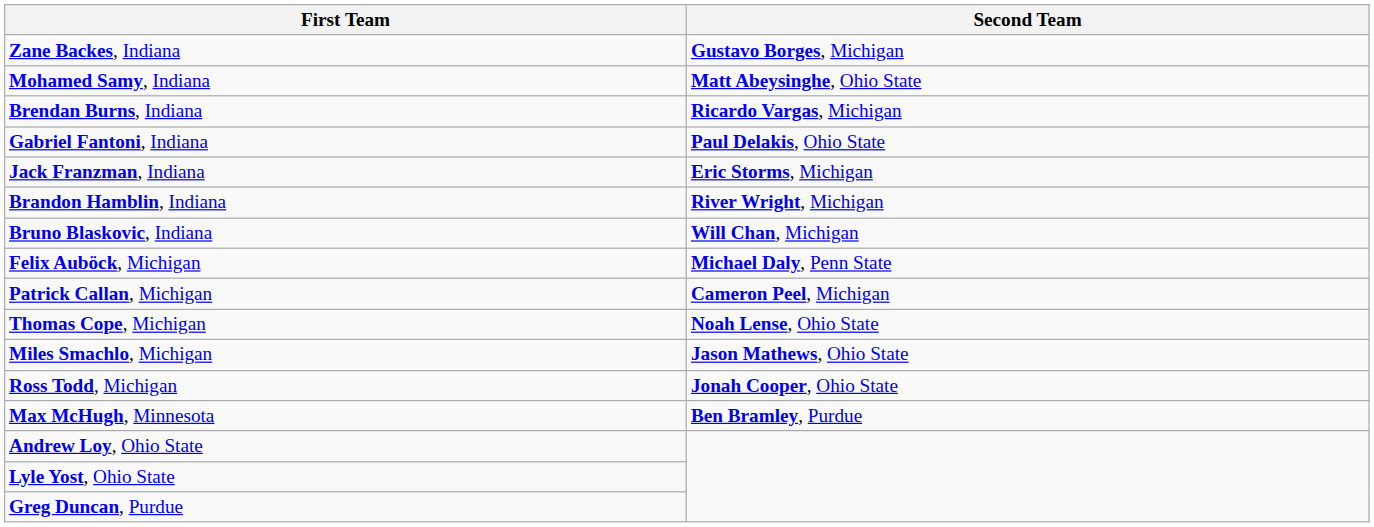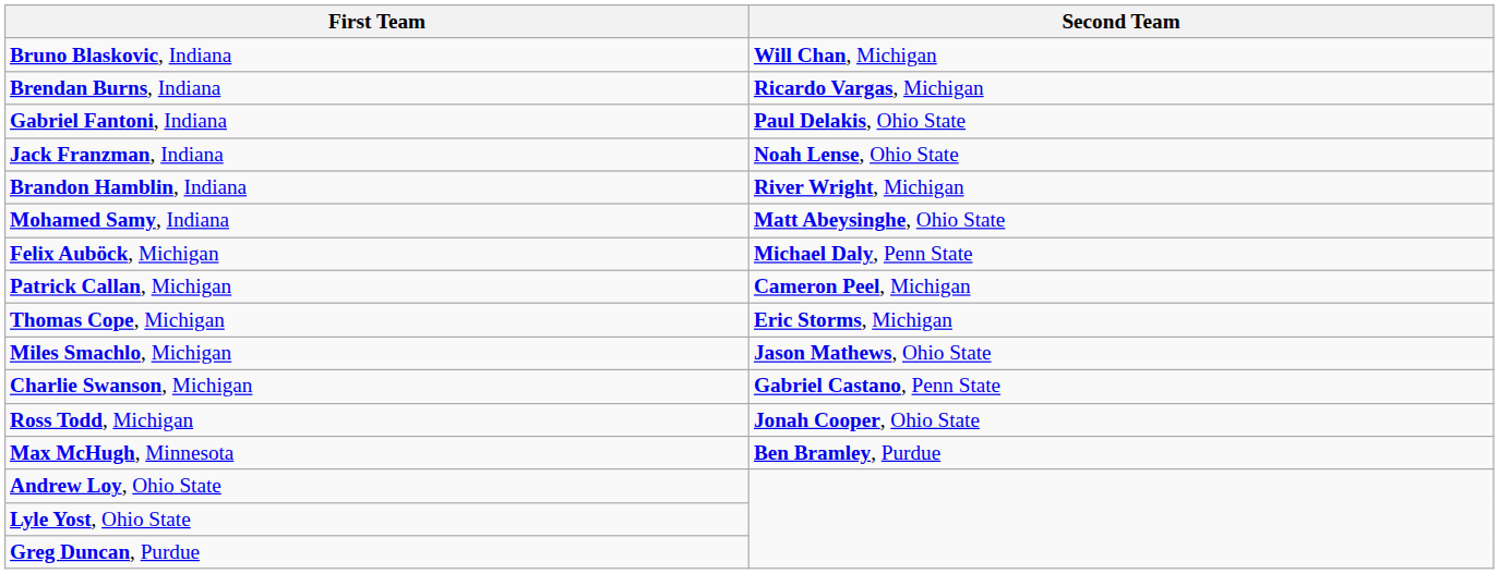- row: Zane Backes, Indiana | Gustavo Borges, Michigan
rows swapped: Bruno Blaskovic, Indiana <-> Mohamed Samy, Indiana
Jack Franzman, Indiana | Second Team: Eric Storms, Michigan -> Noah Lense, Ohio State
Thomas Cope, Michigan | Second Team: Noah Lense, Ohio State -> Eric Storms, Michigan
+ row: Charlie Swanson, Michigan | Gabriel Castano, Penn State
